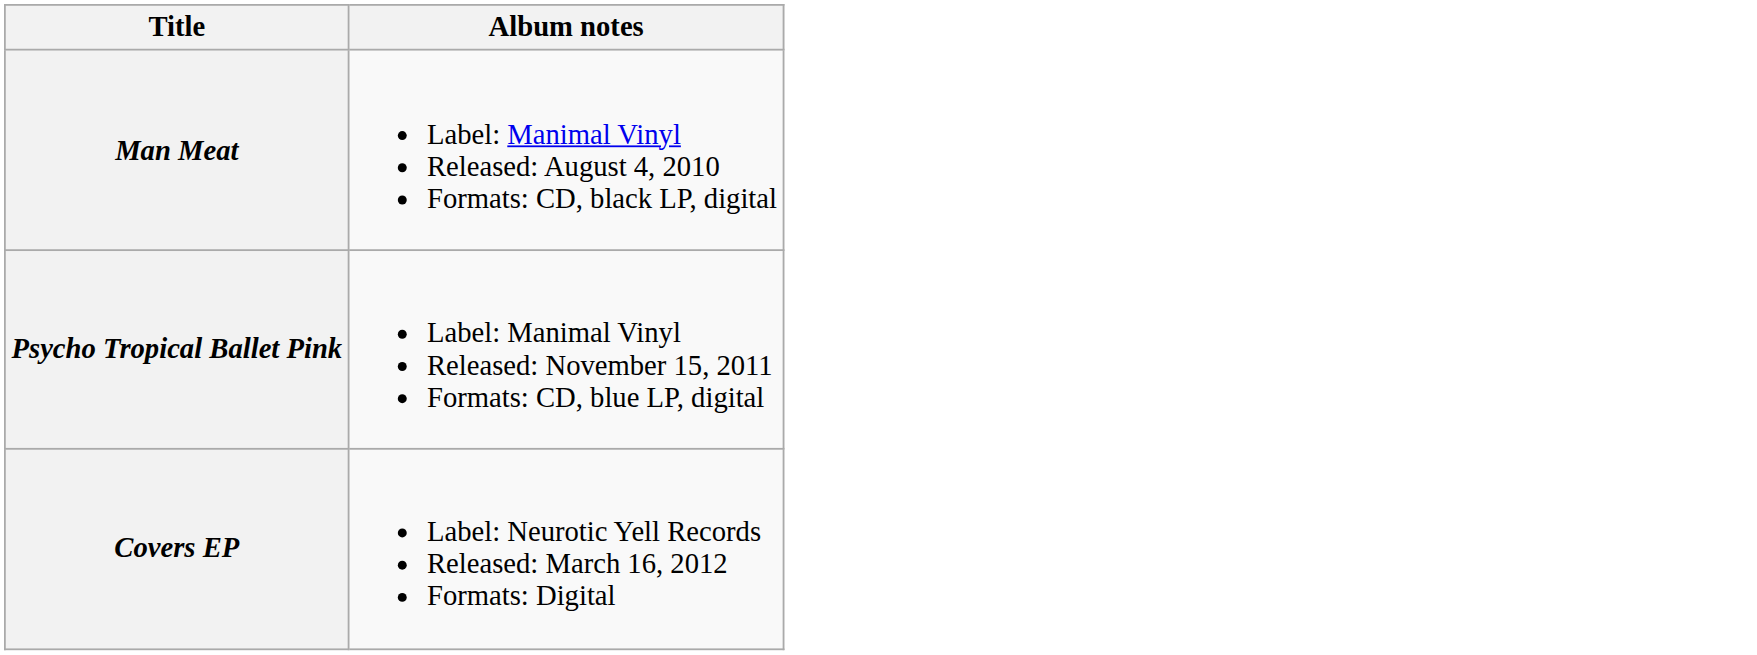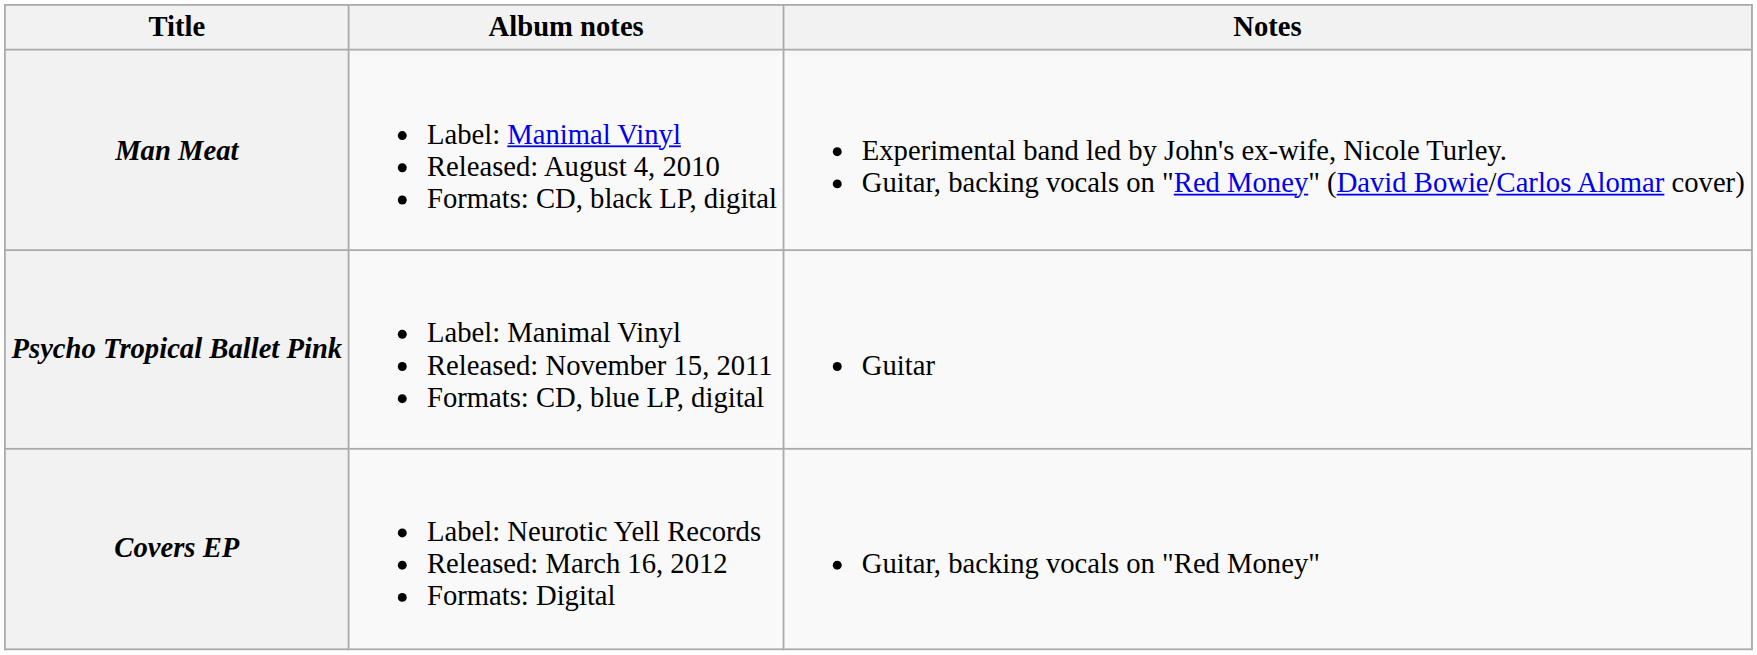+ column: Notes | Experimental band led by John's ex-wife, Nicole Turley. Guitar, backing vocals on "Red Money" (David Bowie/Carlos Alomar cover) | Guitar | Guitar, backing vocals on "Red Money"
